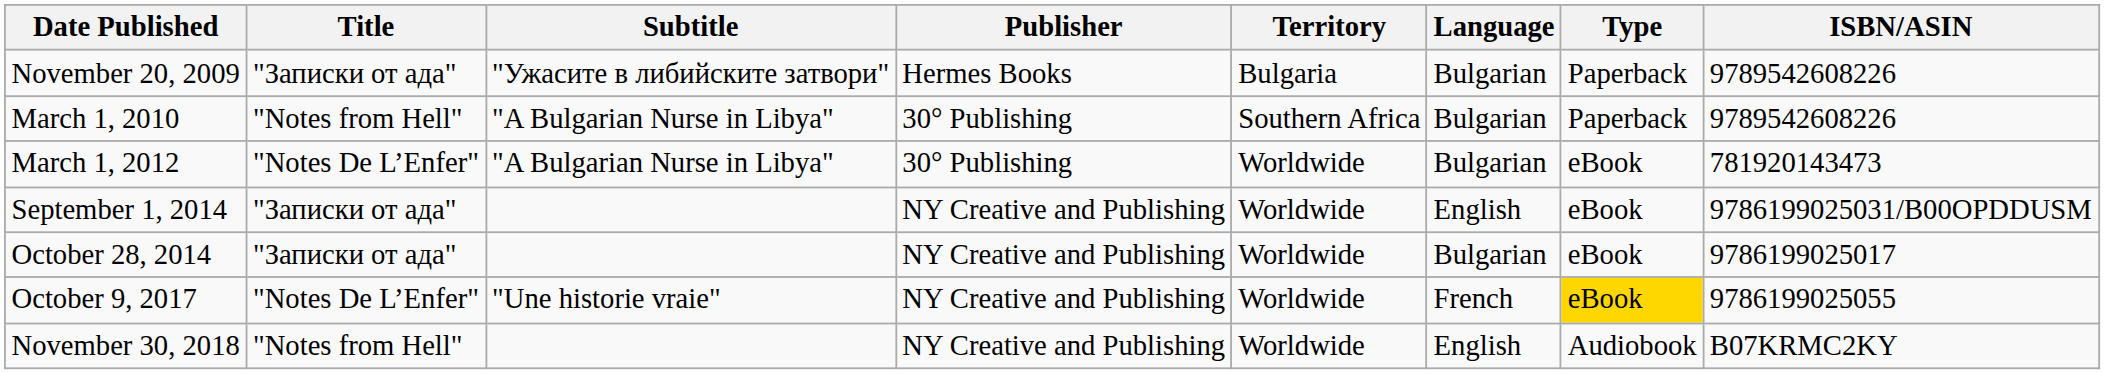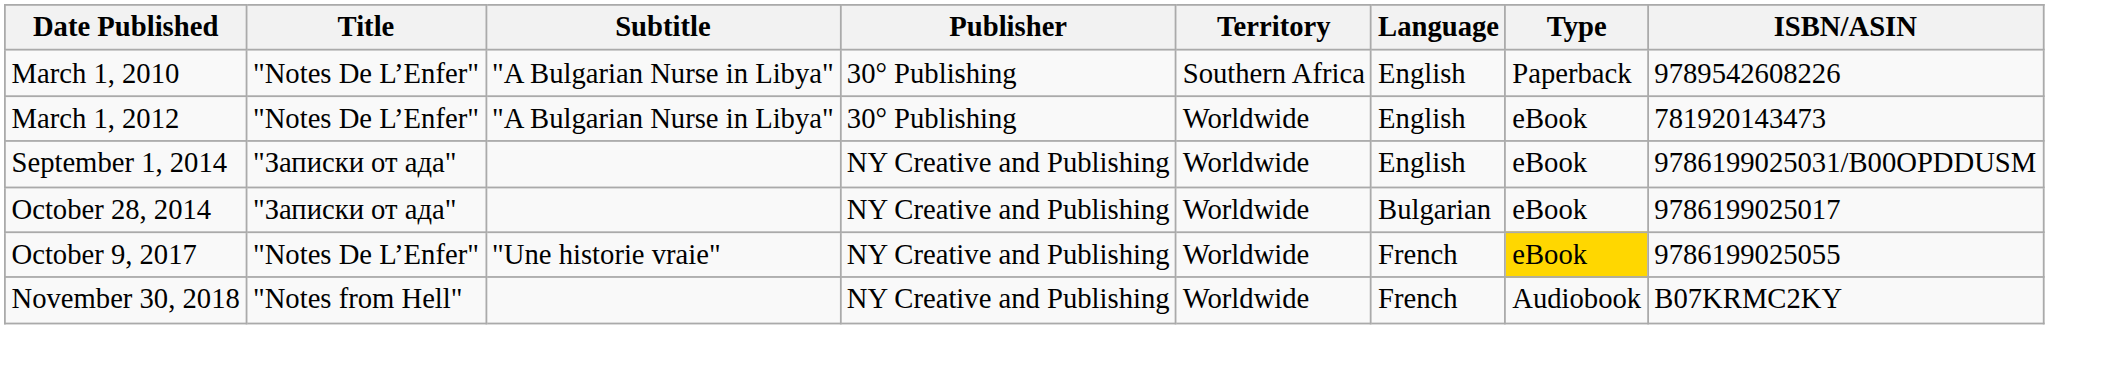- row: November 20, 2009 | "Записки от ада" | "Ужасите в либийските затвори" | Hermes Books | Bulgaria | Bulgarian | Paperback | 9789542608226
March 1, 2010 | Title: "Notes from Hell" -> "Notes De L’Enfer"
March 1, 2010 | Language: Bulgarian -> English
March 1, 2012 | Language: Bulgarian -> English
November 30, 2018 | Language: English -> French
